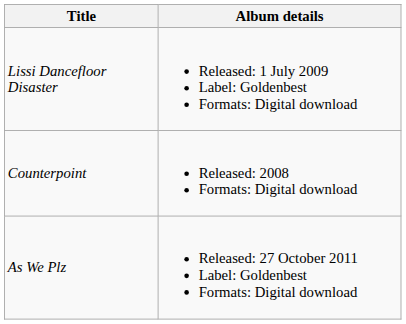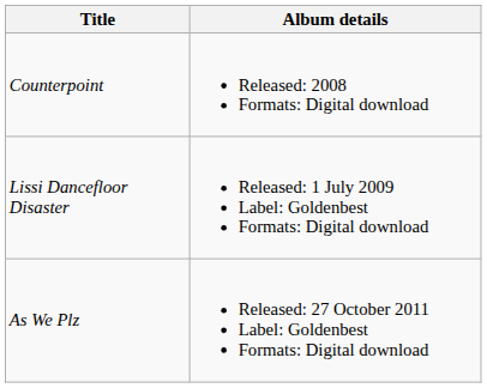rows swapped: Counterpoint <-> Lissi Dancefloor Disaster
